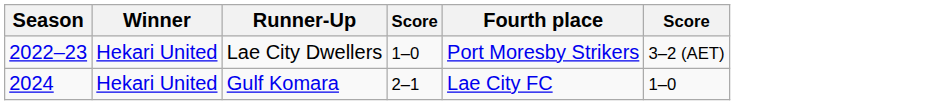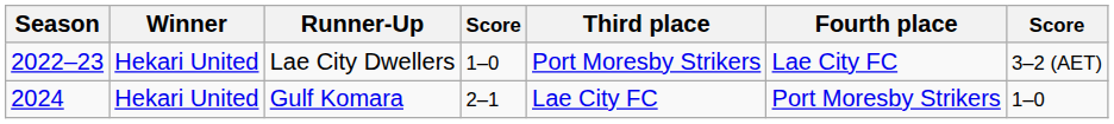+ column: Third place | Port Moresby Strikers | Lae City FC
Lae City Dwellers | Fourth place: Port Moresby Strikers -> Lae City FC
Gulf Komara | Fourth place: Lae City FC -> Port Moresby Strikers
